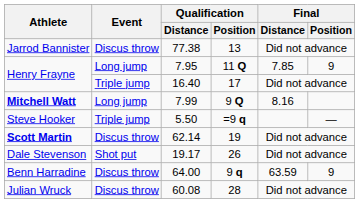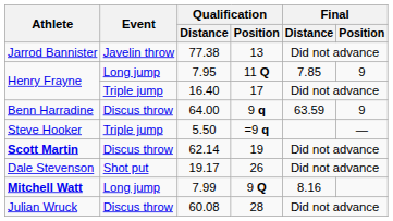77.38 | Event: Discus throw -> Javelin throw
rows swapped: 64.00 <-> 7.99
